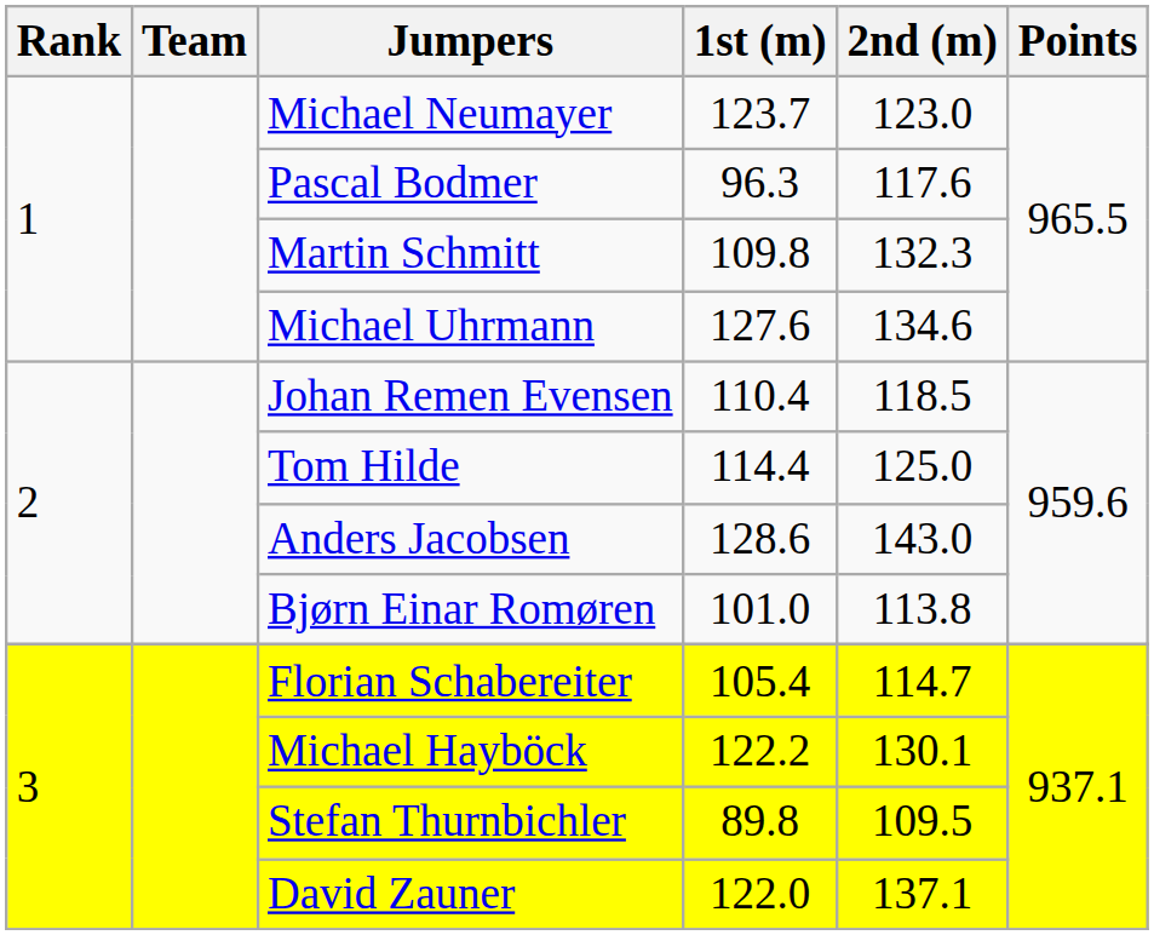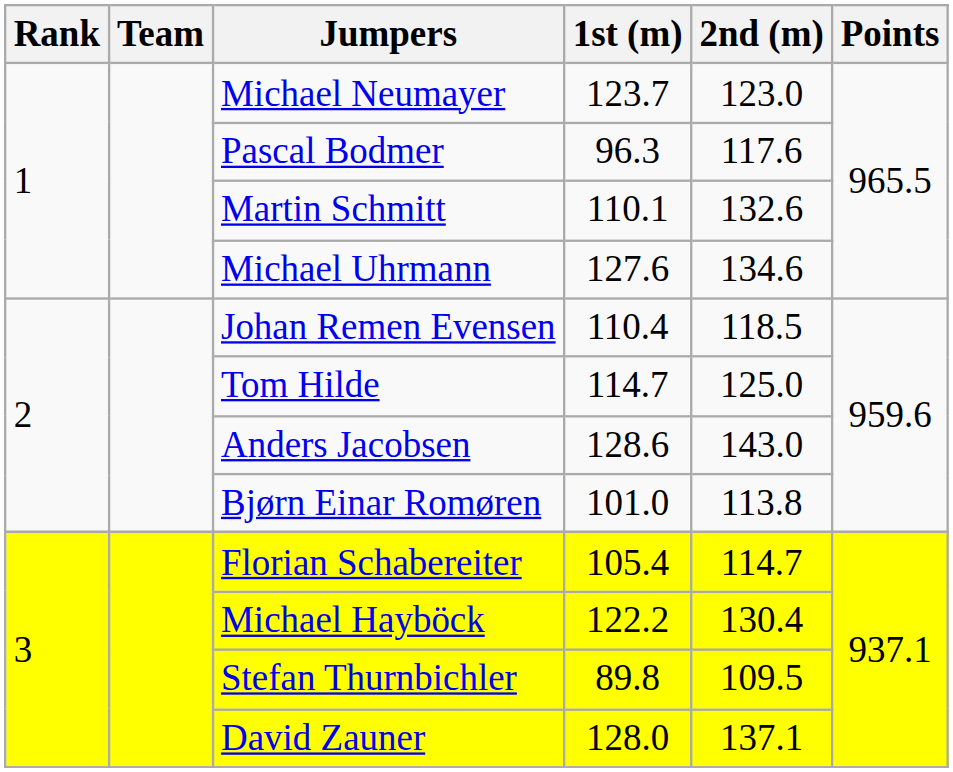Martin Schmitt | 1st (m): 109.8 -> 110.1
Martin Schmitt | 2nd (m): 132.3 -> 132.6
Tom Hilde | 1st (m): 114.4 -> 114.7
Michael Hayböck | 2nd (m): 130.1 -> 130.4
David Zauner | 1st (m): 122.0 -> 128.0
